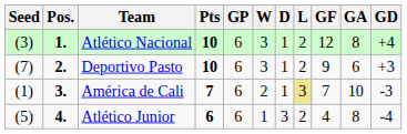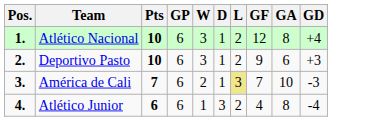- column: Seed | (3) | (7) | (1) | (5)
